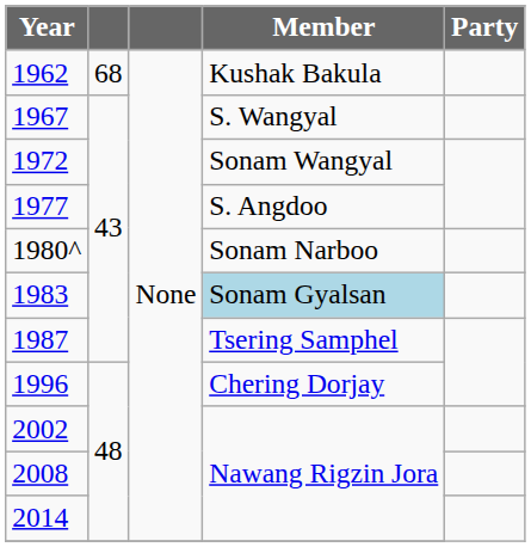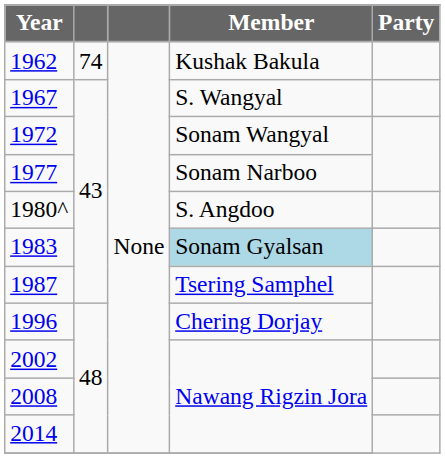1962 | column 2: 68 -> 74
1977 | Member: S. Angdoo -> Sonam Narboo
1980^ | Member: Sonam Narboo -> S. Angdoo
